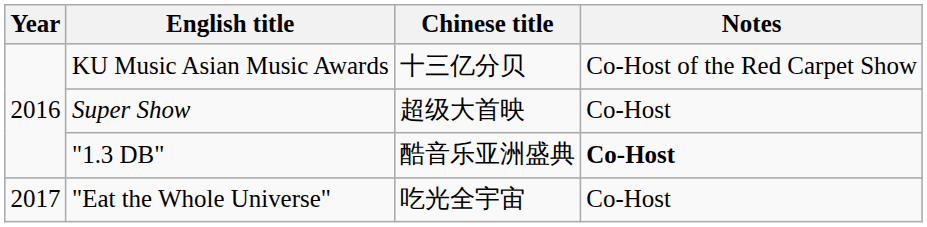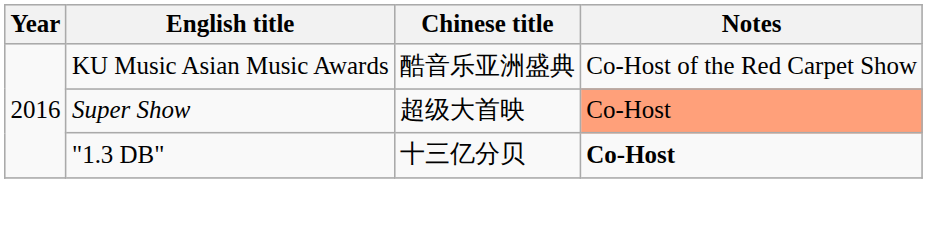KU Music Asian Music Awards | Chinese title: 十三亿分贝 -> 酷音乐亚洲盛典
Super Show | Notes: no background -> lightsalmon background
"1.3 DB" | Chinese title: 酷音乐亚洲盛典 -> 十三亿分贝
- row: 2017 | "Eat the Whole Universe" | 吃光全宇宙 | Co-Host
